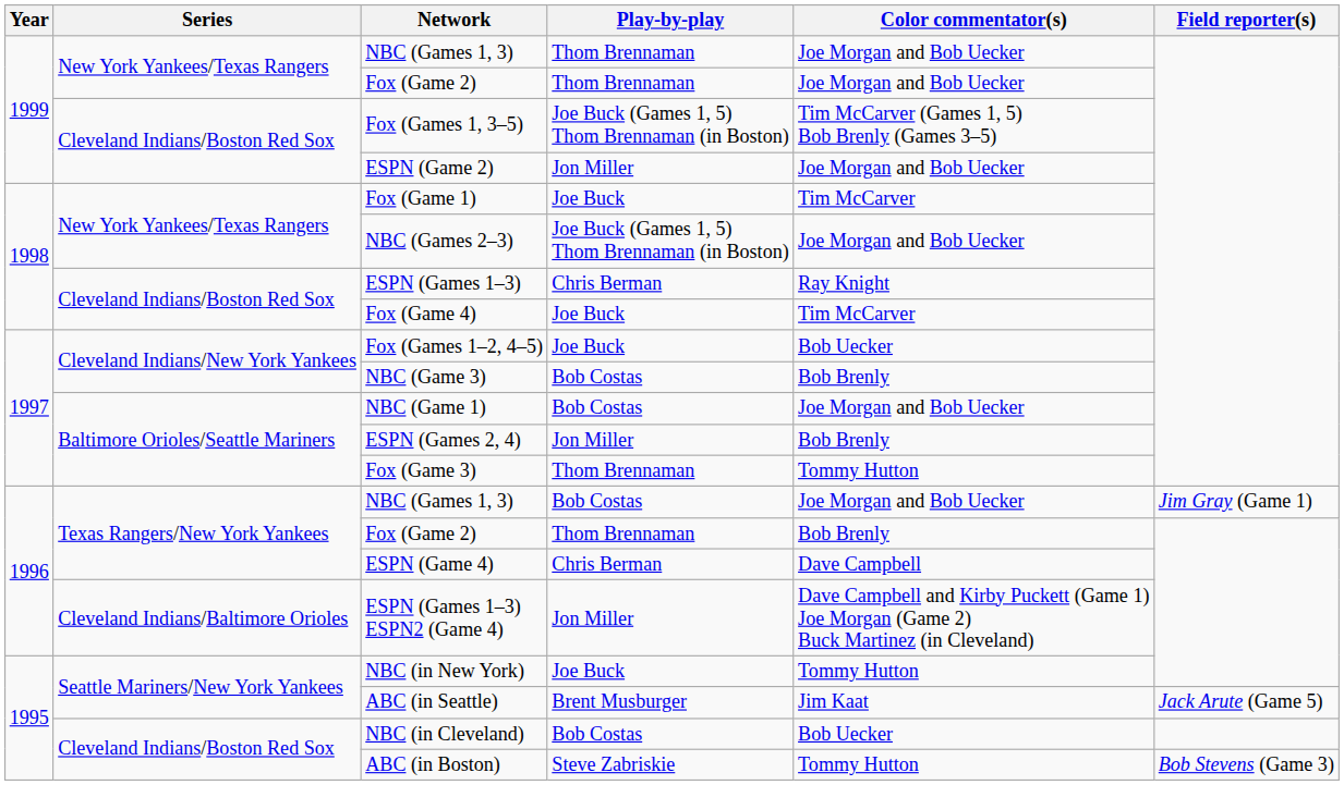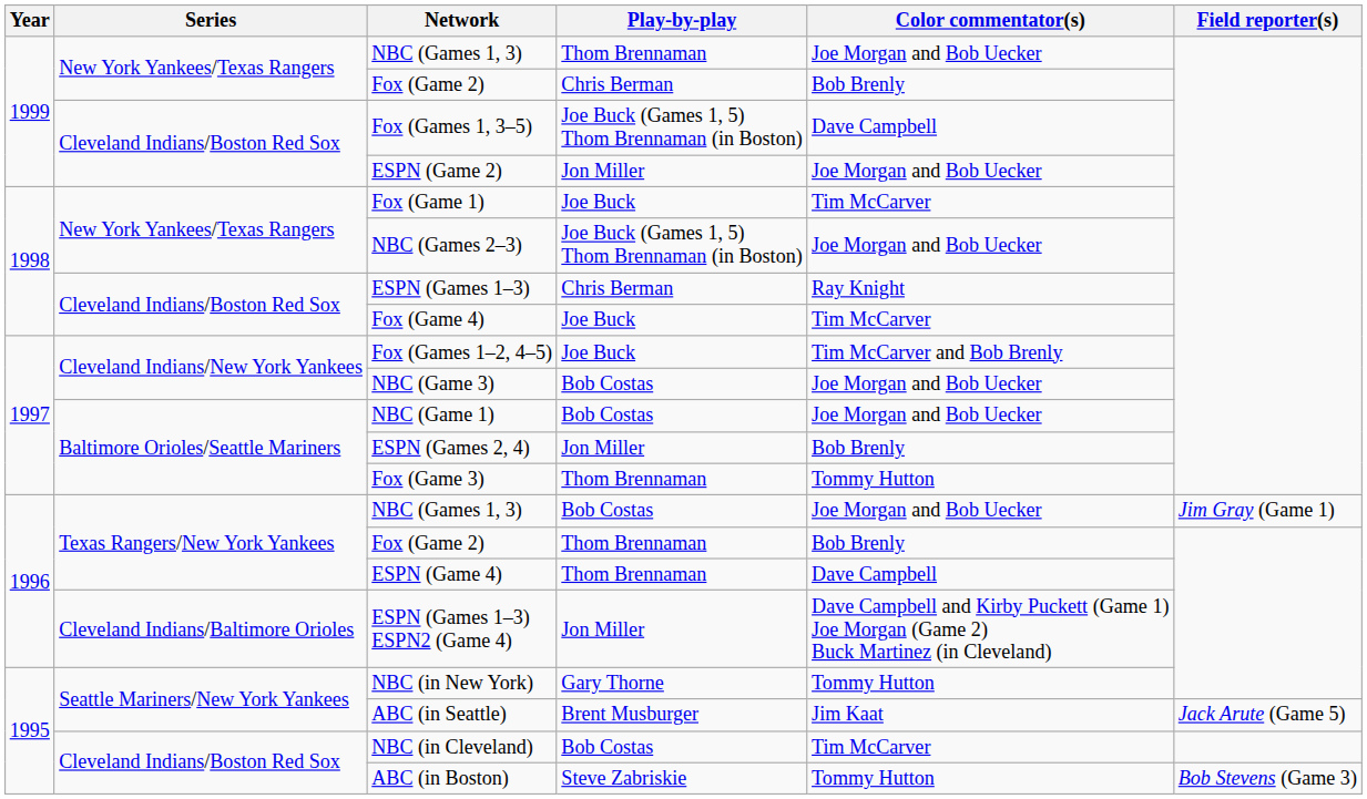New York Yankees/Texas Rangers / Fox (Game 2) | Play-by-play: Thom Brennaman -> Chris Berman
New York Yankees/Texas Rangers / Fox (Game 2) | Color commentator(s): Joe Morgan and Bob Uecker -> Bob Brenly
Fox (Games 1, 3–5) | Color commentator(s): Tim McCarver (Games 1, 5) Bob Brenly (Games 3–5) -> Dave Campbell
Fox (Games 1–2, 4–5) | Color commentator(s): Bob Uecker -> Tim McCarver and Bob Brenly
NBC (Game 3) | Color commentator(s): Bob Brenly -> Joe Morgan and Bob Uecker
ESPN (Game 4) | Play-by-play: Chris Berman -> Thom Brennaman
NBC (in New York) | Play-by-play: Joe Buck -> Gary Thorne
NBC (in Cleveland) | Color commentator(s): Bob Uecker -> Tim McCarver
